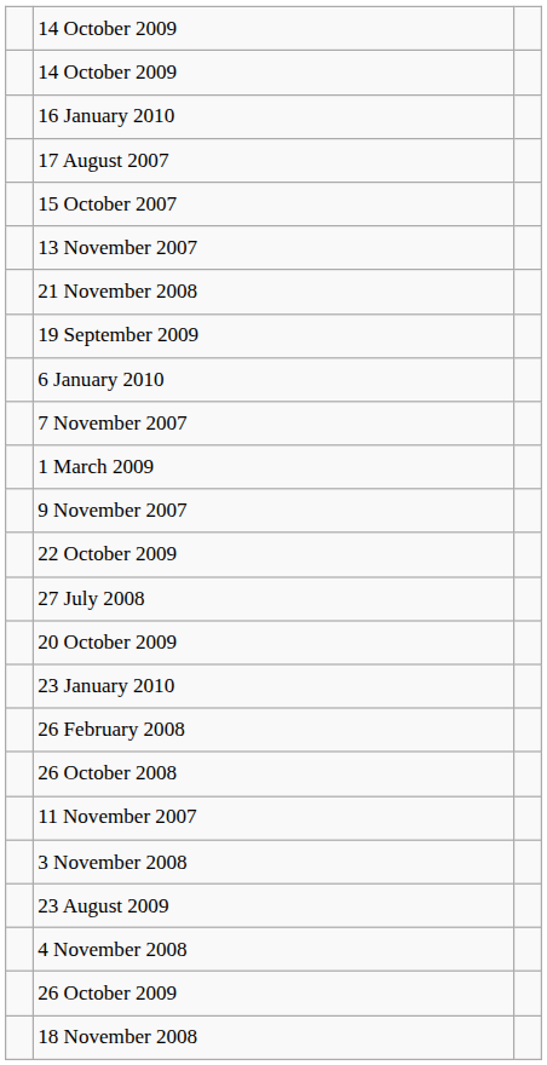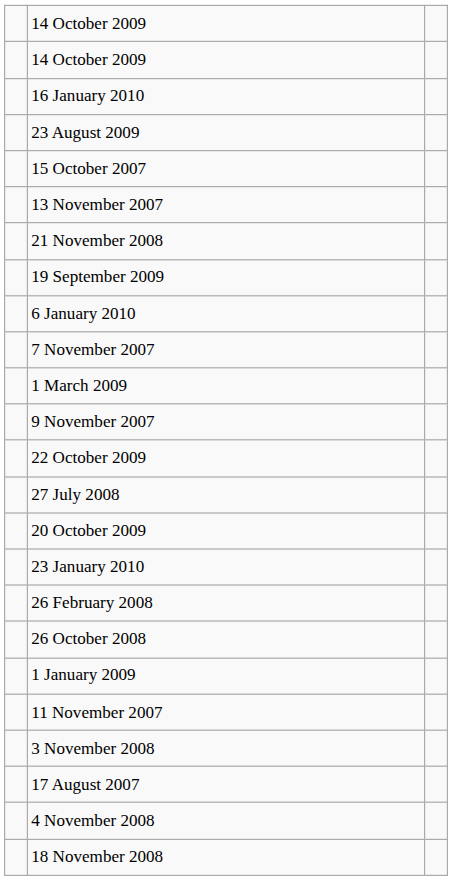rows swapped: 17 August 2007 <-> 23 August 2009
+ row: 1 January 2009
- row: 26 October 2009
